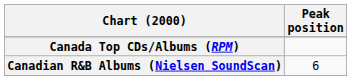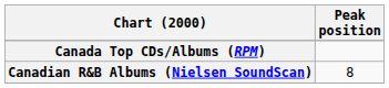Canadian R&B Albums (Nielsen SoundScan) | Peak position: 6 -> 8
